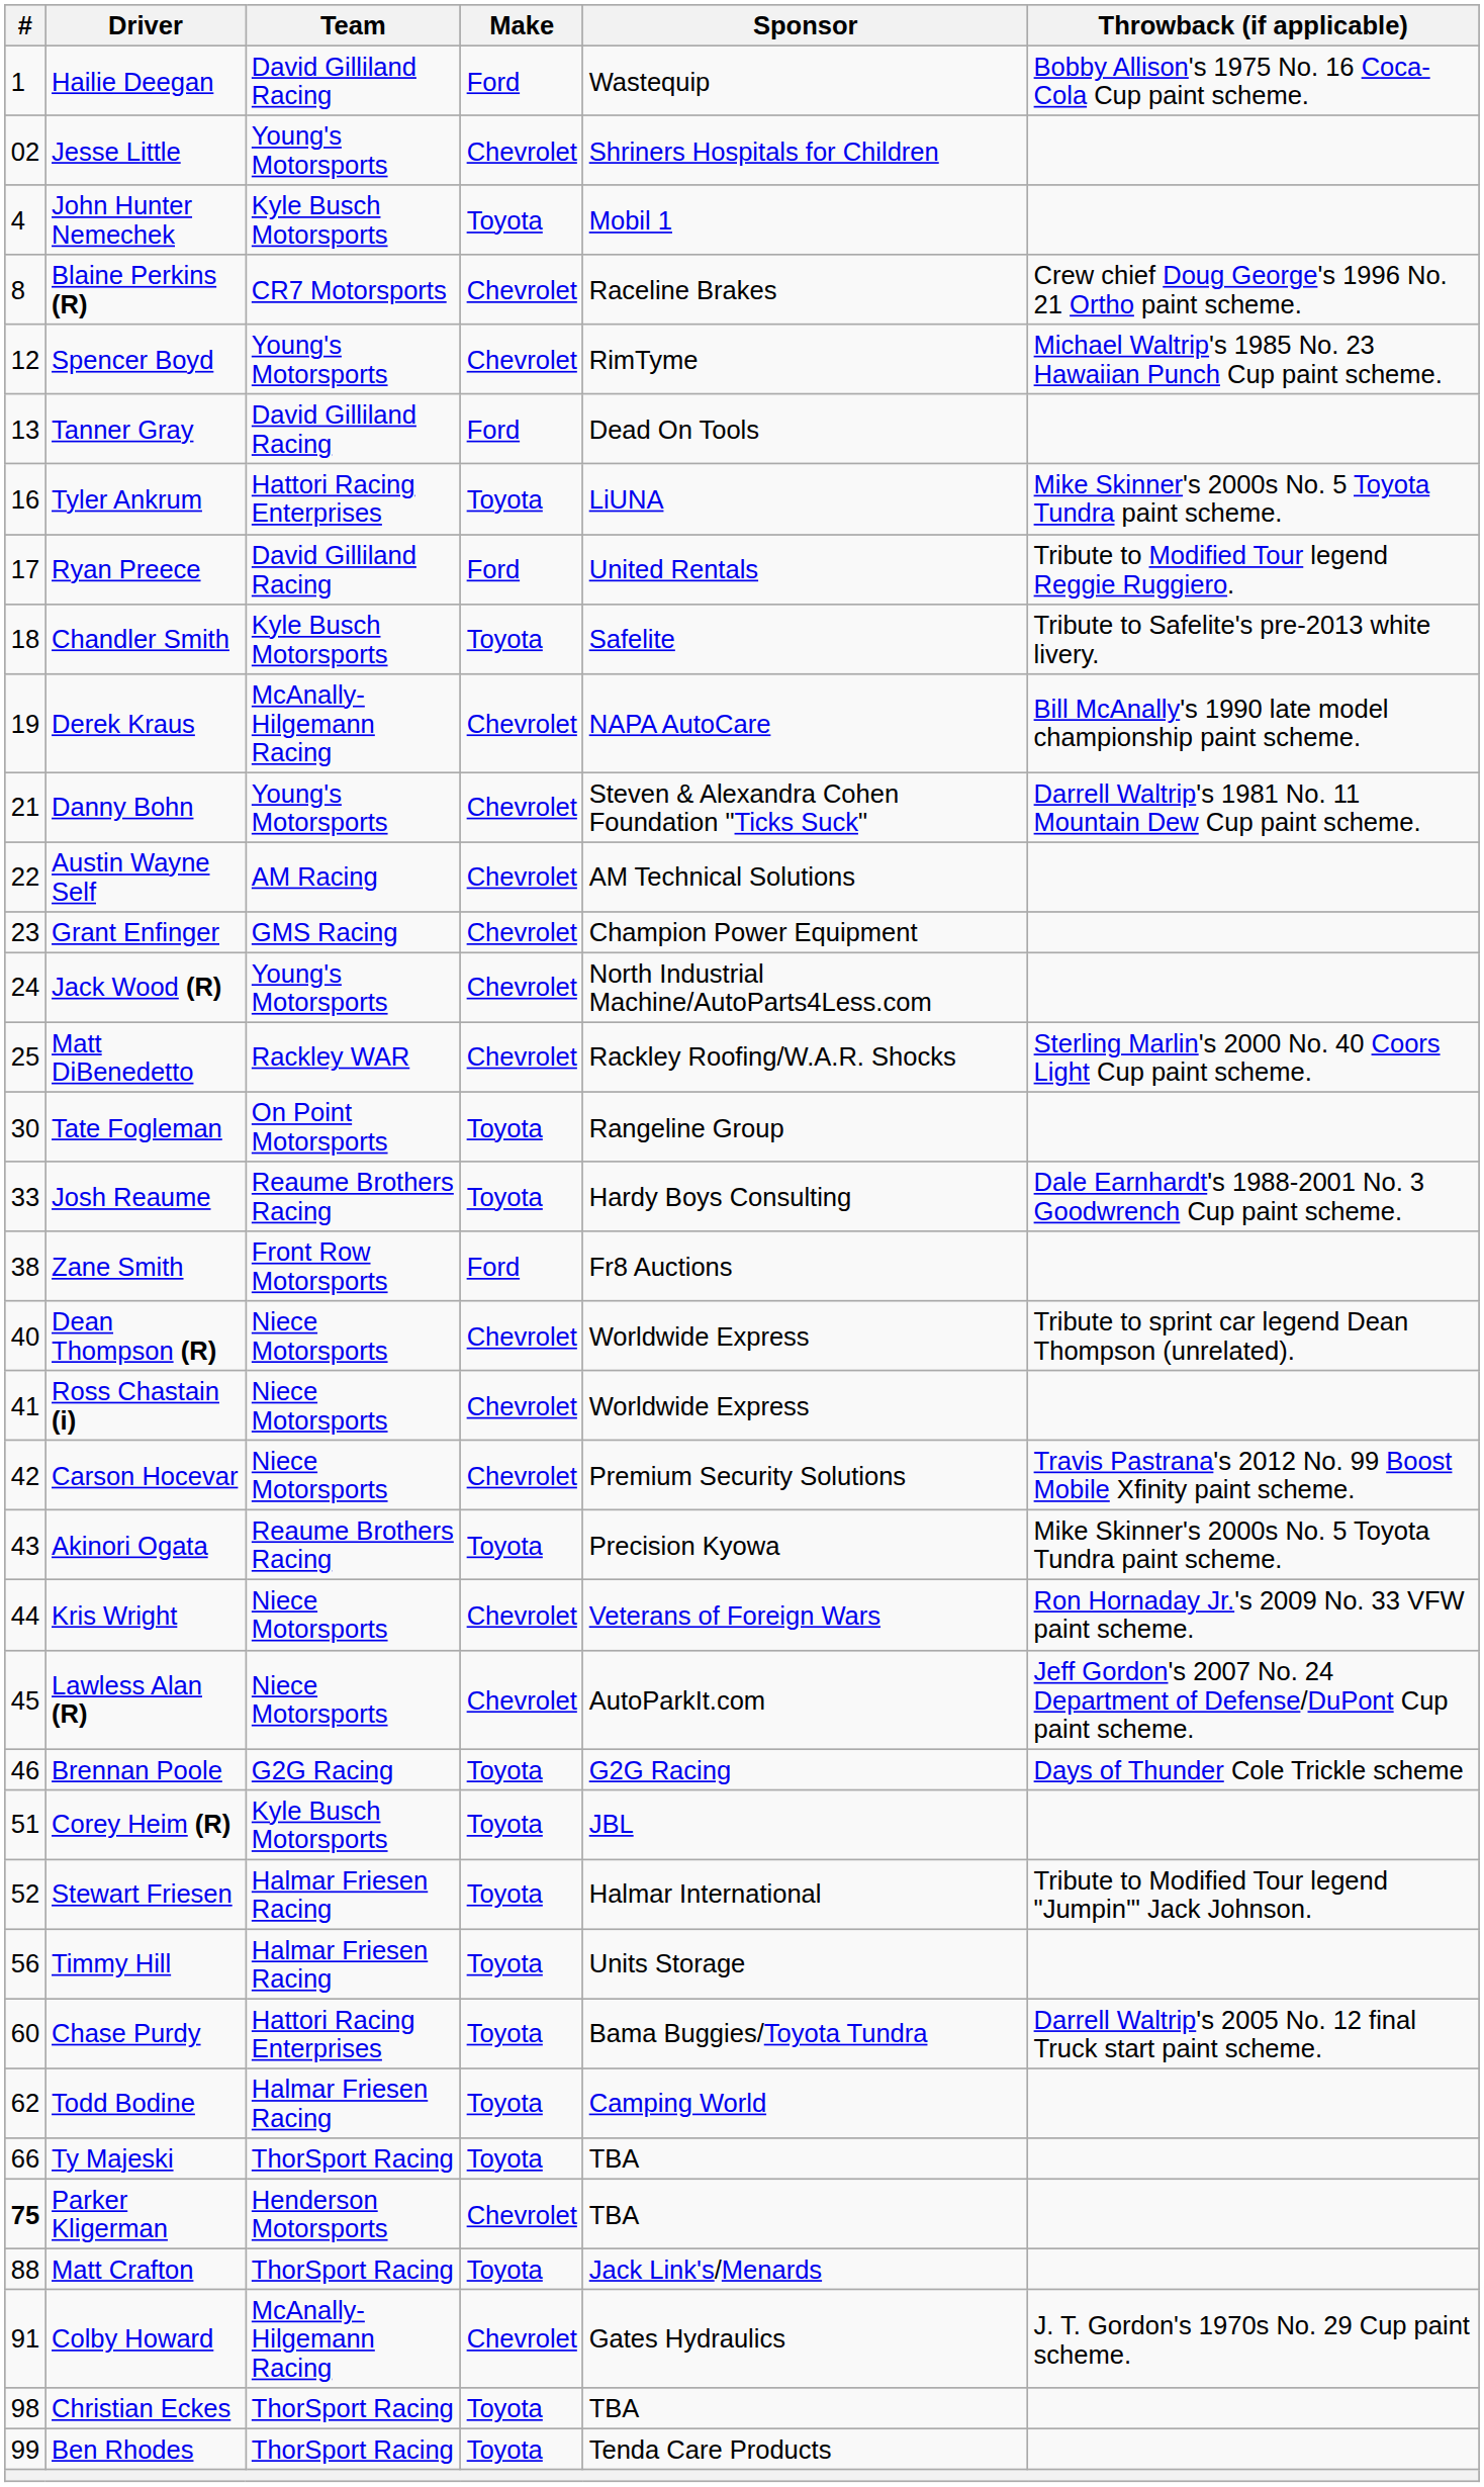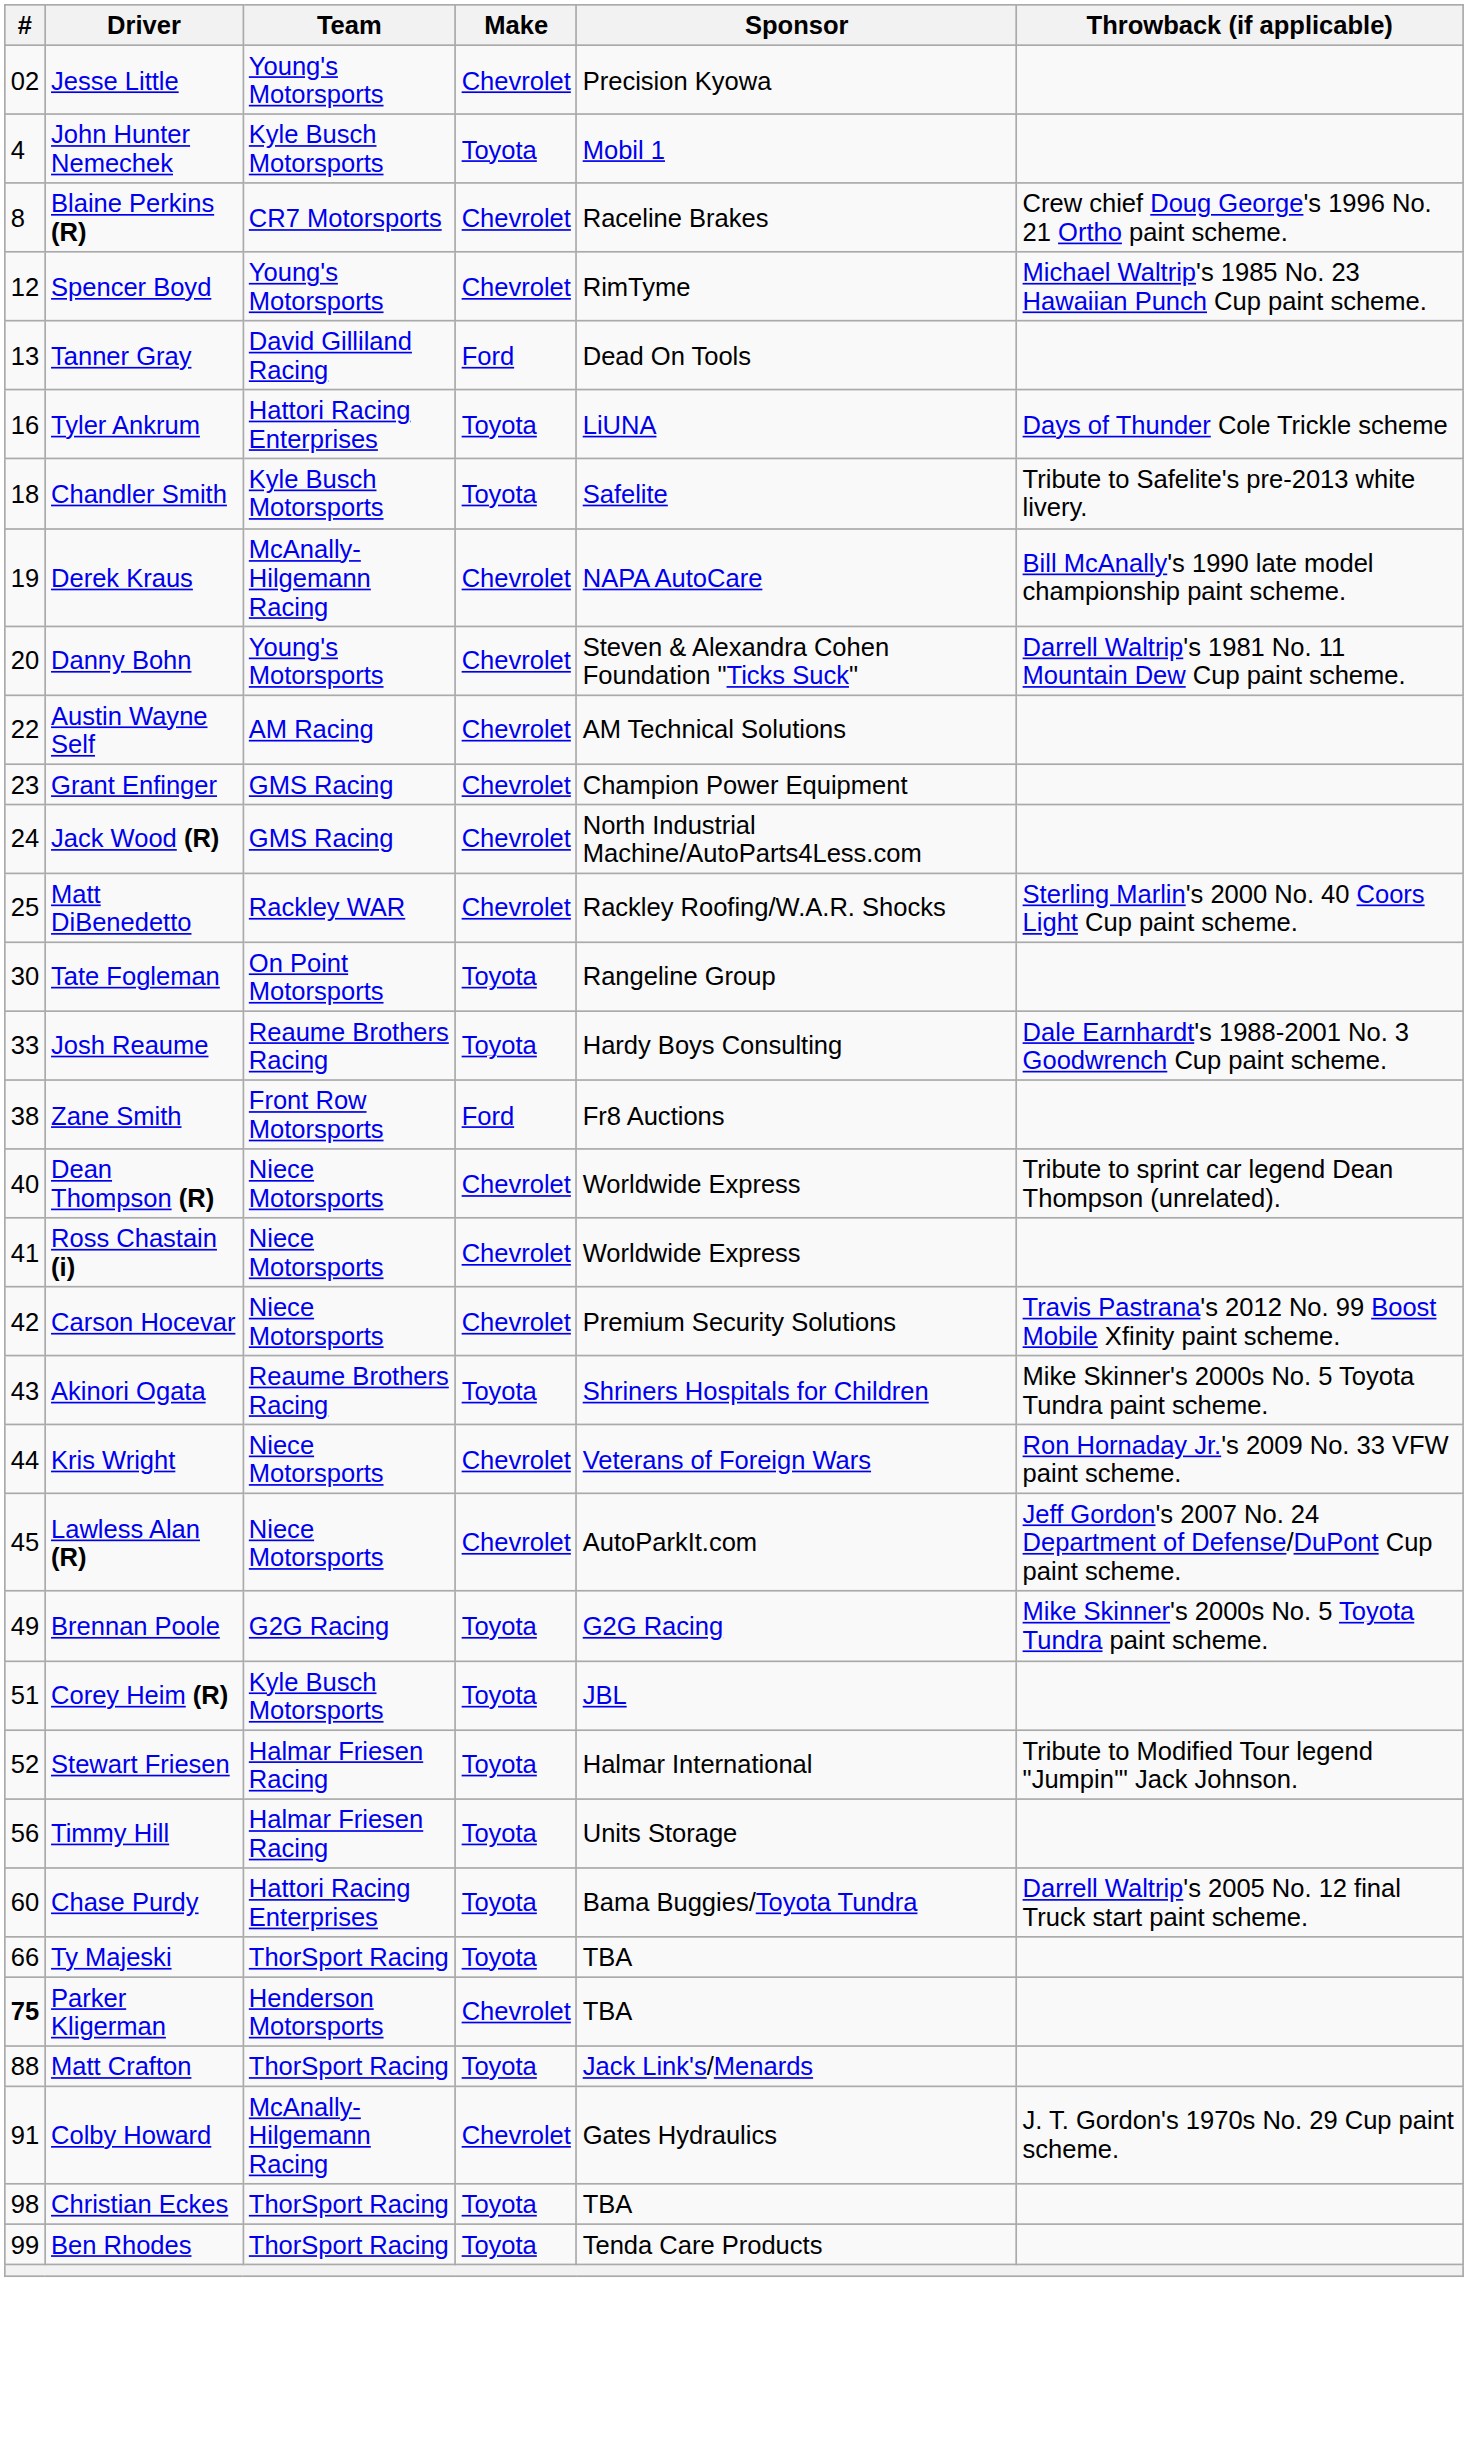- row: 1 | Hailie Deegan | David Gilliland Racing | Ford | Wastequip | Bobby Allison's 1975 No. 16 Coca-Cola Cup paint scheme.
Jesse Little | Sponsor: Shriners Hospitals for Children -> Precision Kyowa
Tyler Ankrum | Throwback (if applicable): Mike Skinner's 2000s No. 5 Toyota Tundra paint scheme. -> Days of Thunder Cole Trickle scheme
- row: 17 | Ryan Preece | David Gilliland Racing | Ford | United Rentals | Tribute to Modified Tour legend Reggie Ruggiero.
Danny Bohn | #: 21 -> 20
Jack Wood (R) | Team: Young's Motorsports -> GMS Racing
Akinori Ogata | Sponsor: Precision Kyowa -> Shriners Hospitals for Children
Brennan Poole | #: 46 -> 49
Brennan Poole | Throwback (if applicable): Days of Thunder Cole Trickle scheme -> Mike Skinner's 2000s No. 5 Toyota Tundra paint scheme.
- row: 62 | Todd Bodine | Halmar Friesen Racing | Toyota | Camping World
